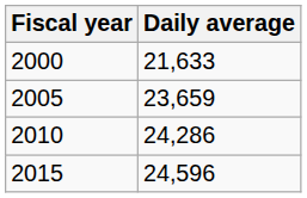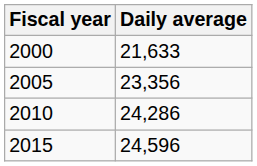2005 | Daily average: 23,659 -> 23,356
